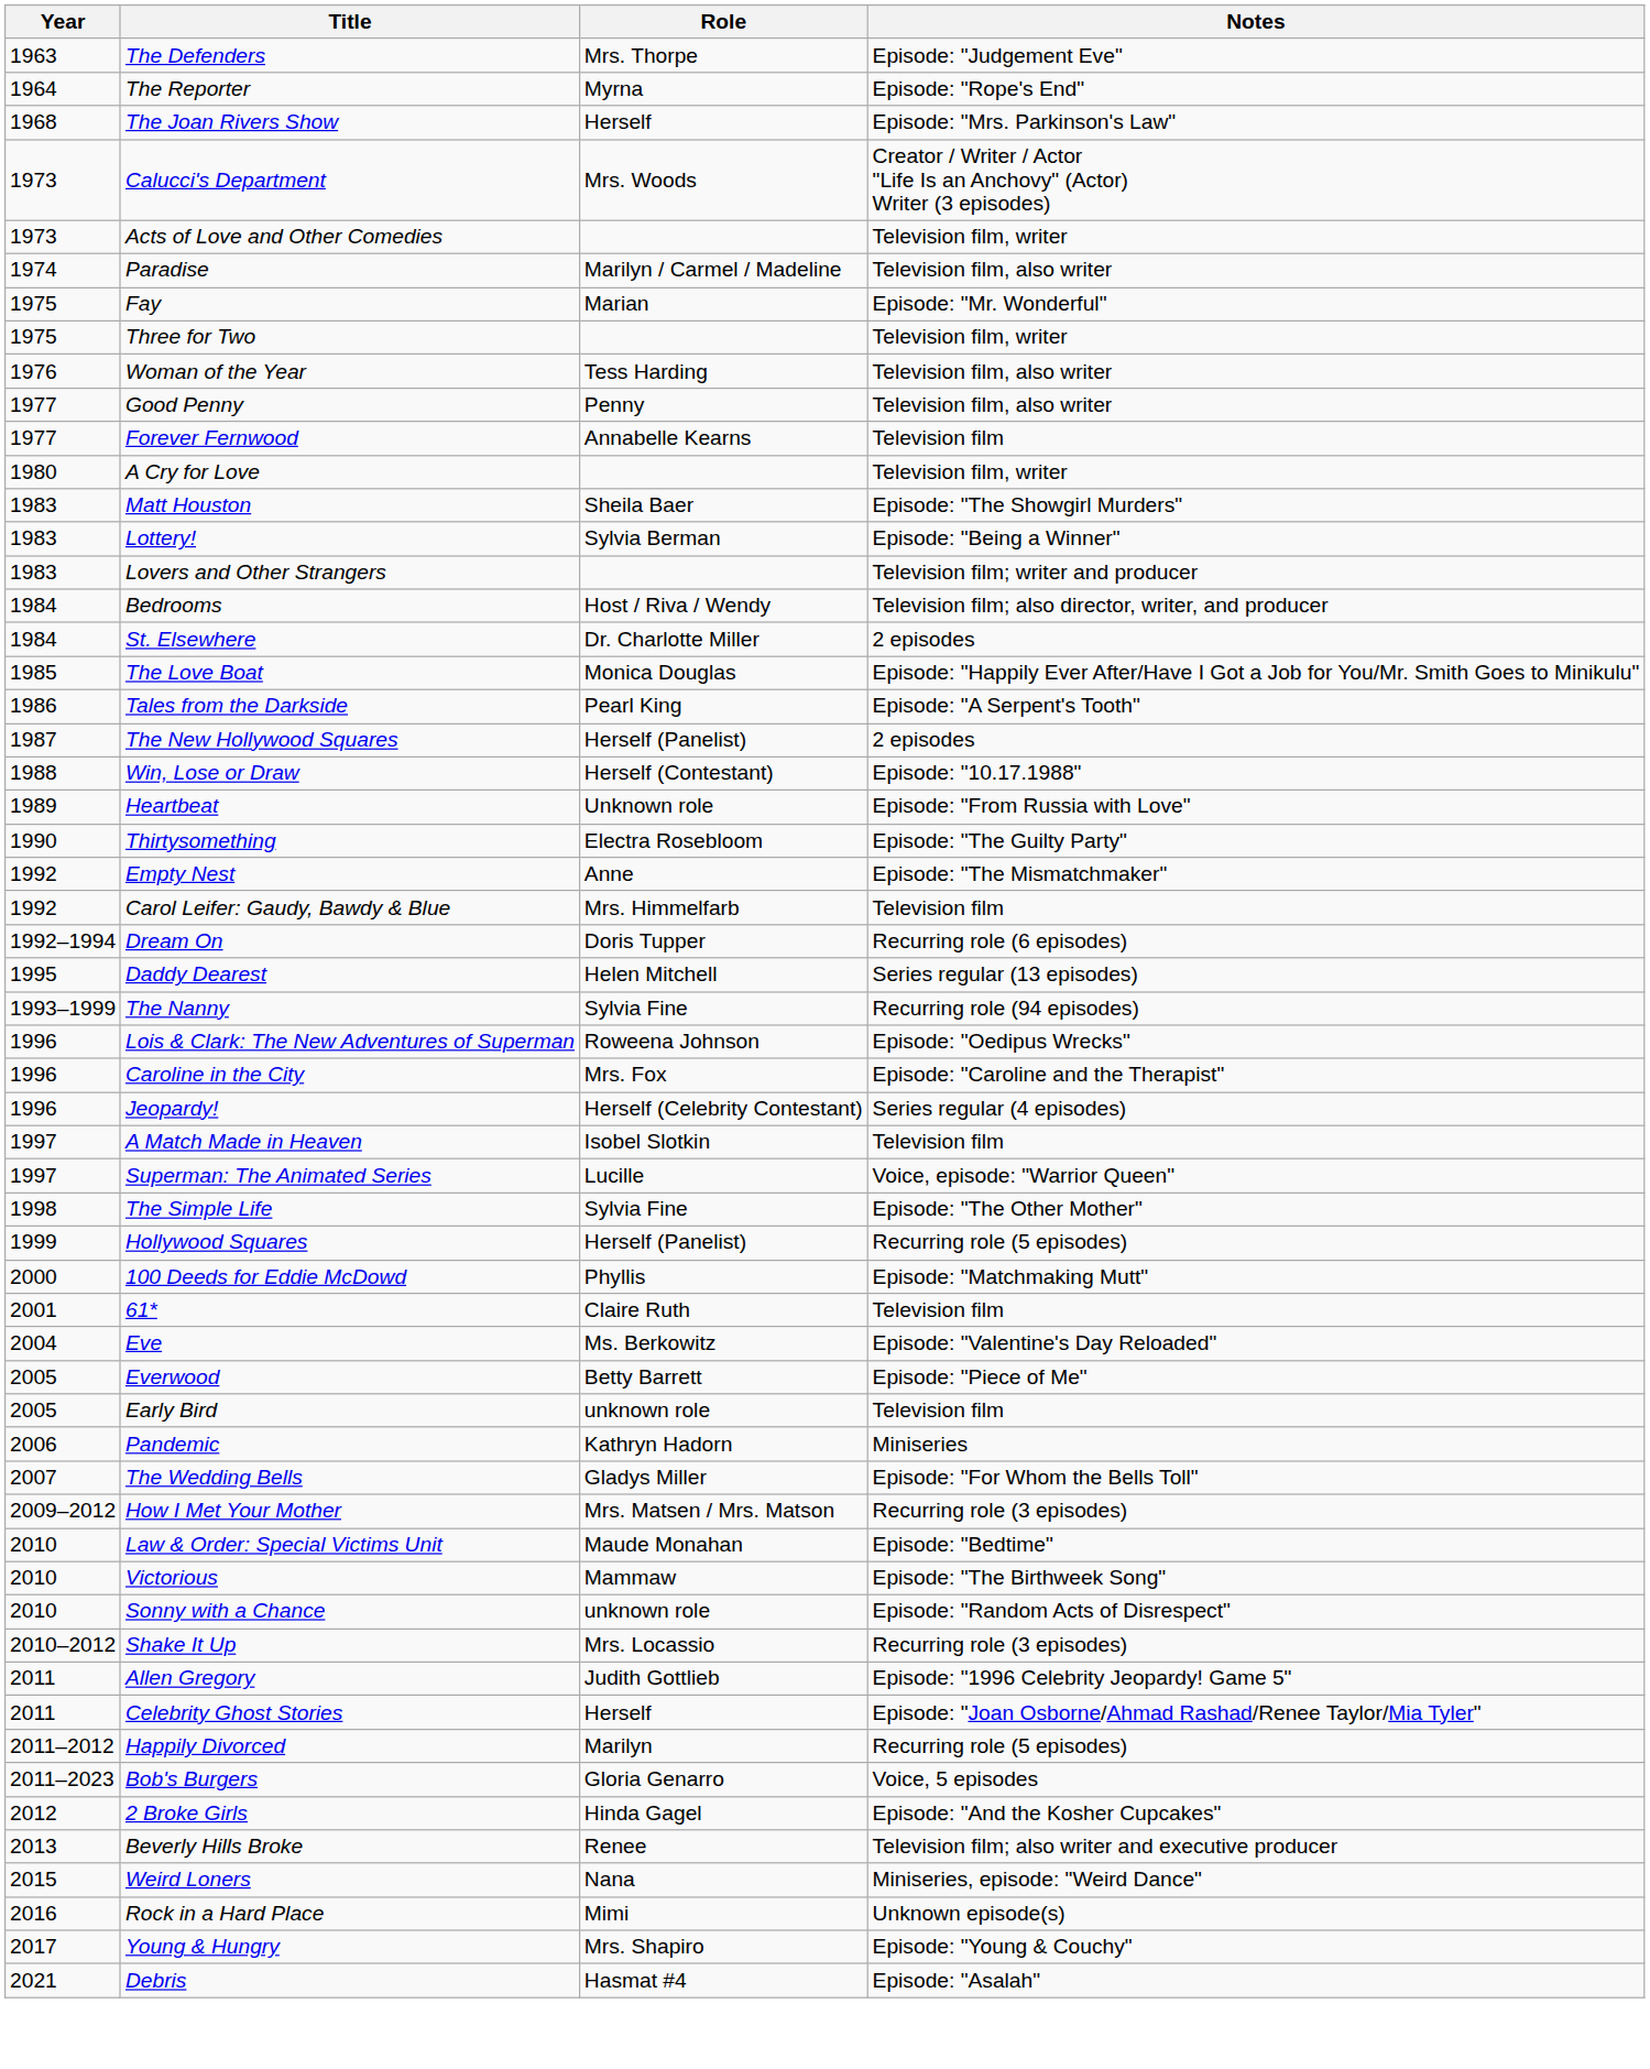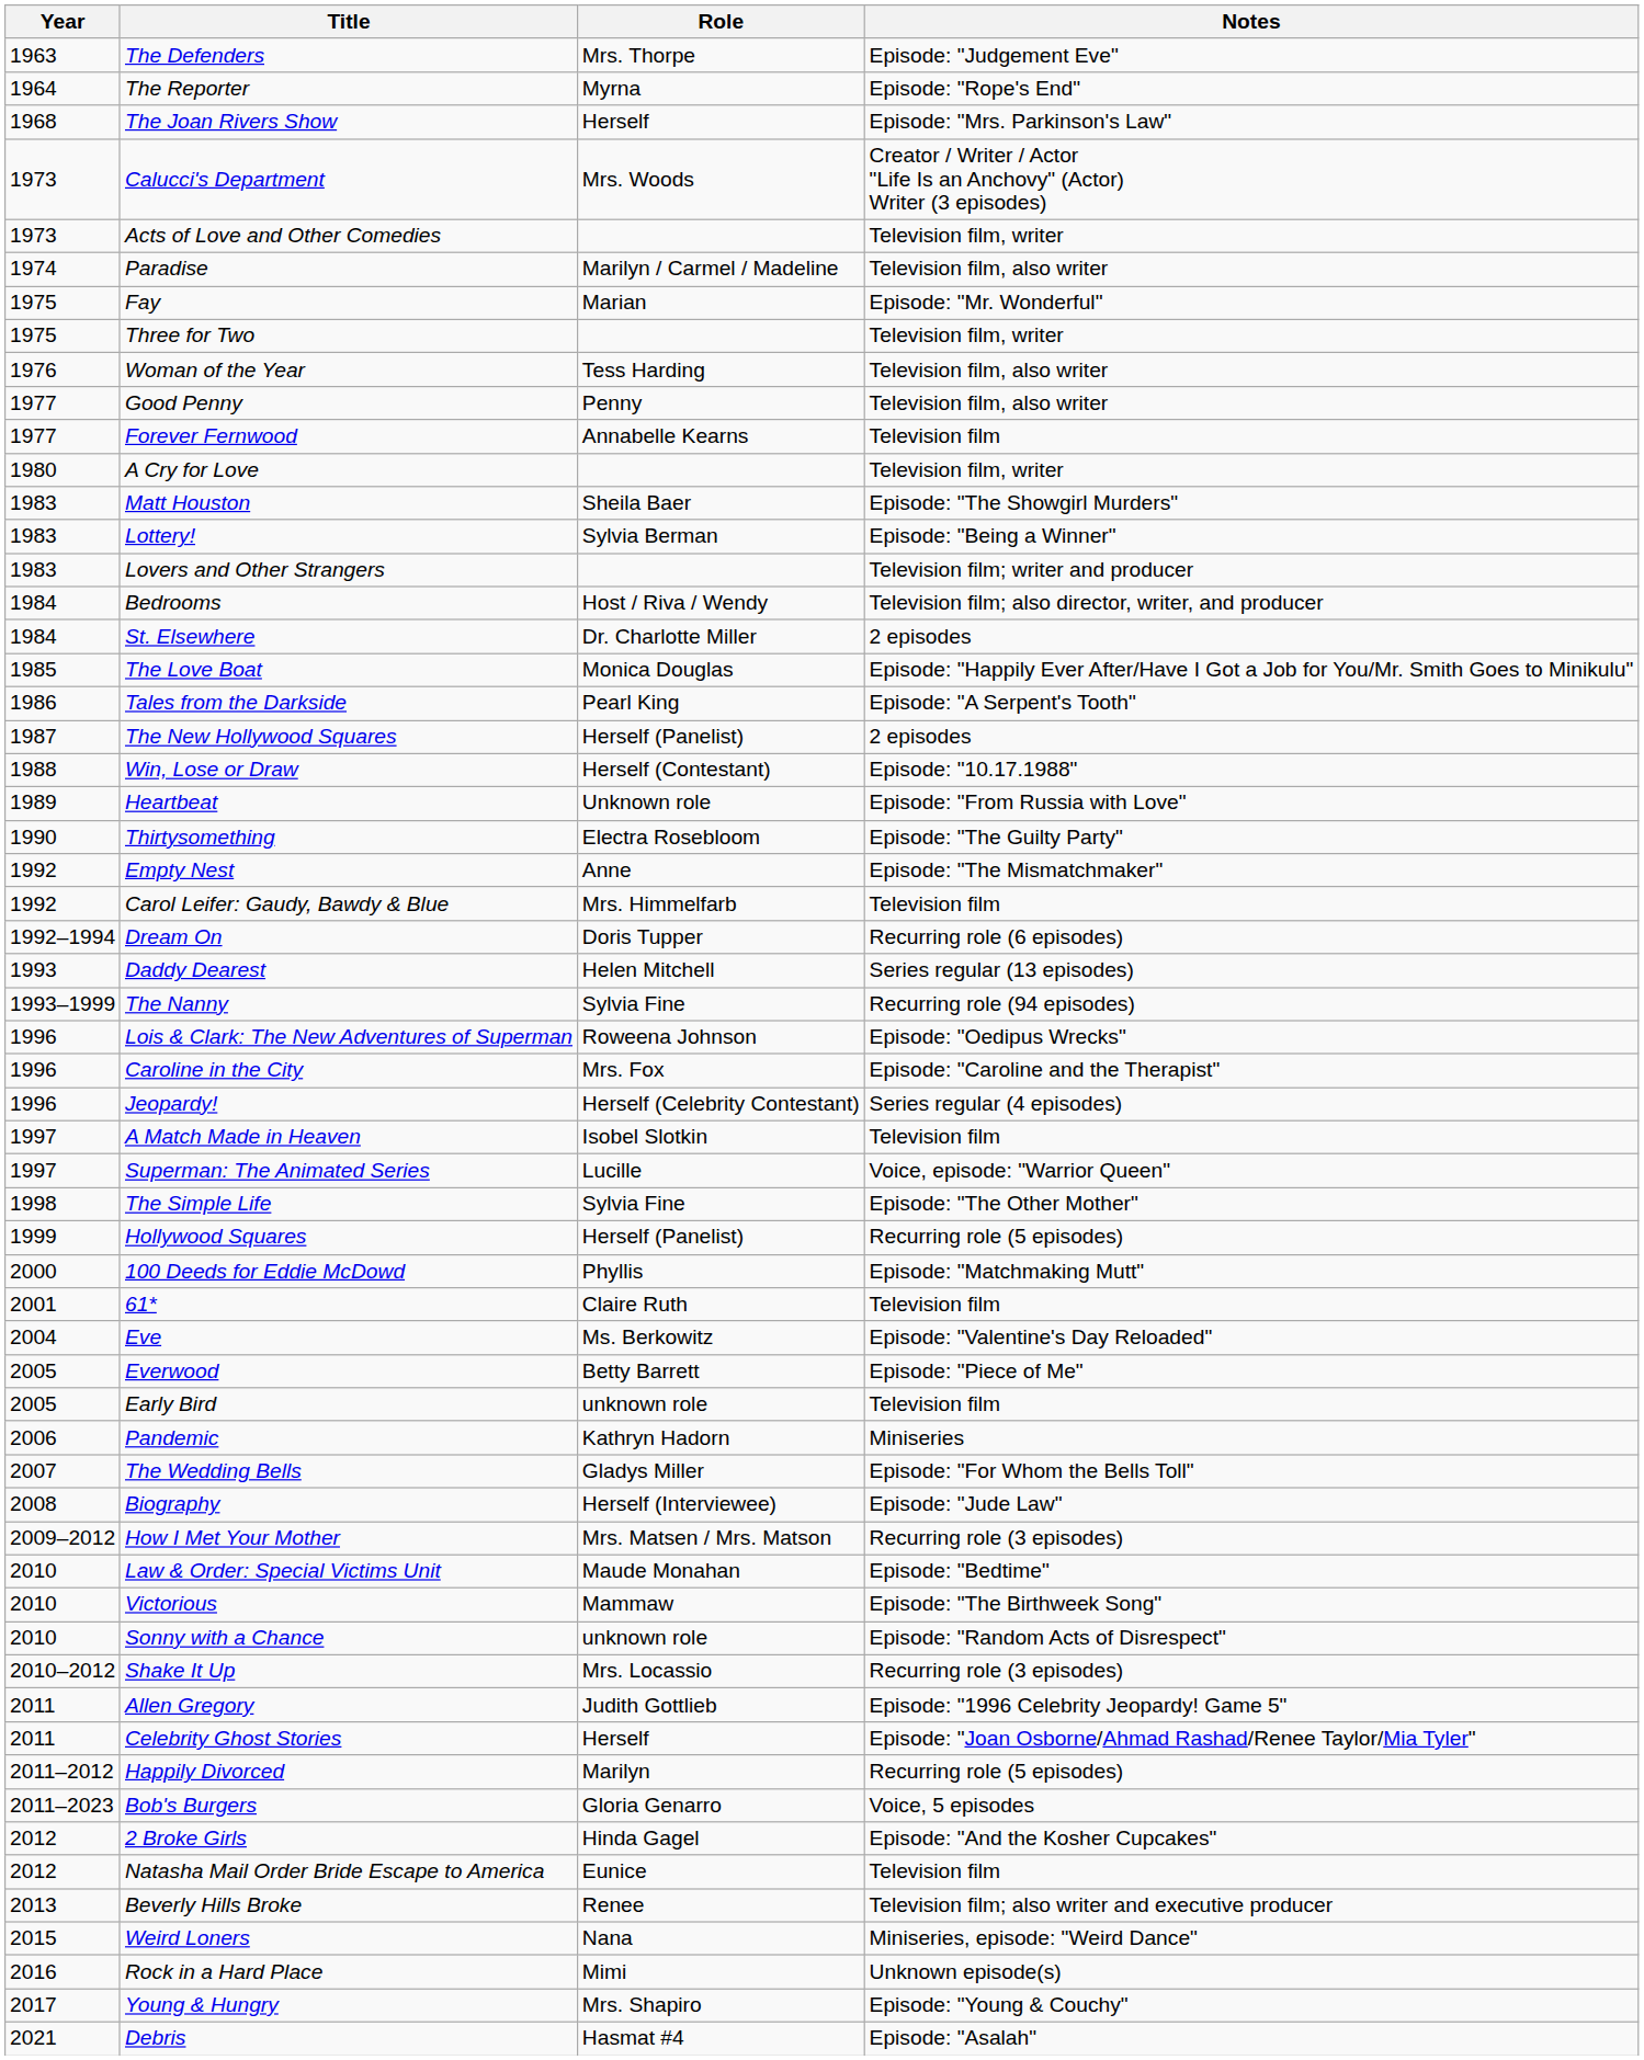Daddy Dearest | Year: 1995 -> 1993
+ row: 2008 | Biography | Herself (Interviewee) | Episode: "Jude Law"
+ row: 2012 | Natasha Mail Order Bride Escape to America | Eunice | Television film
